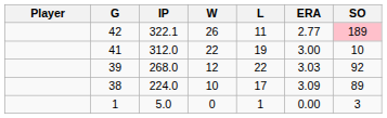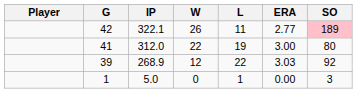41 | SO: 10 -> 80
39 | IP: 268.0 -> 268.9
- row: 38 | 224.0 | 10 | 17 | 3.09 | 89
